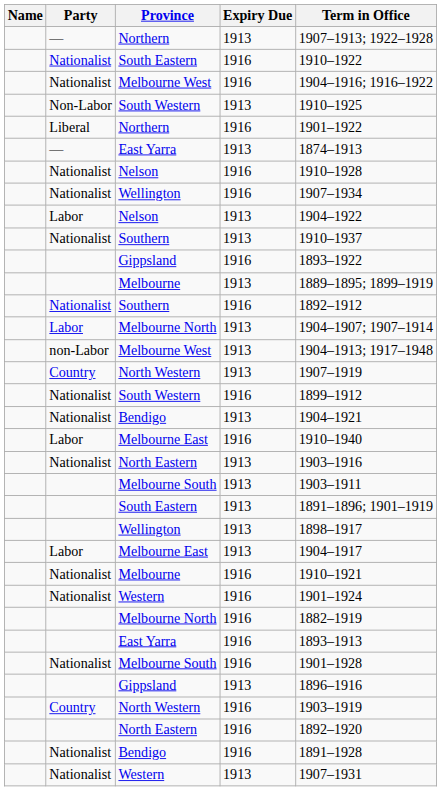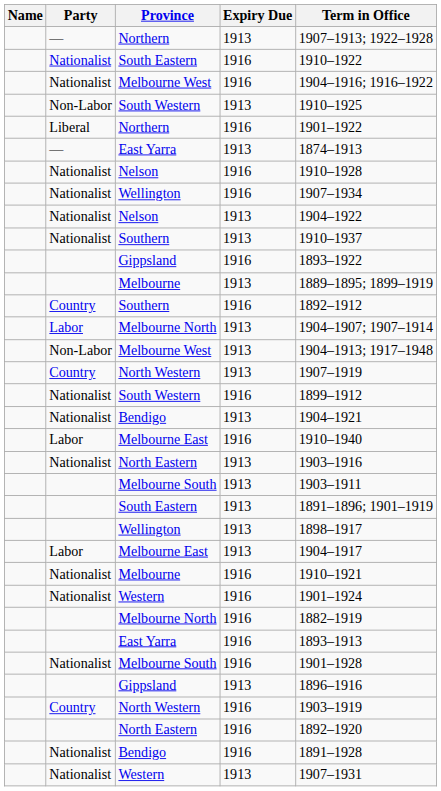Nelson / 1913 | Party: Labor -> Nationalist
Southern / 1916 | Party: Nationalist -> Country
Melbourne West / 1913 | Party: non-Labor -> Non-Labor
